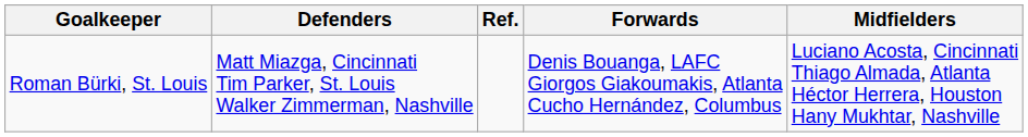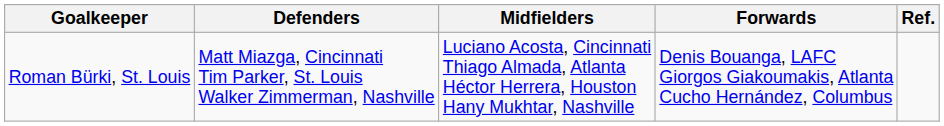columns swapped: Midfielders <-> Ref.
